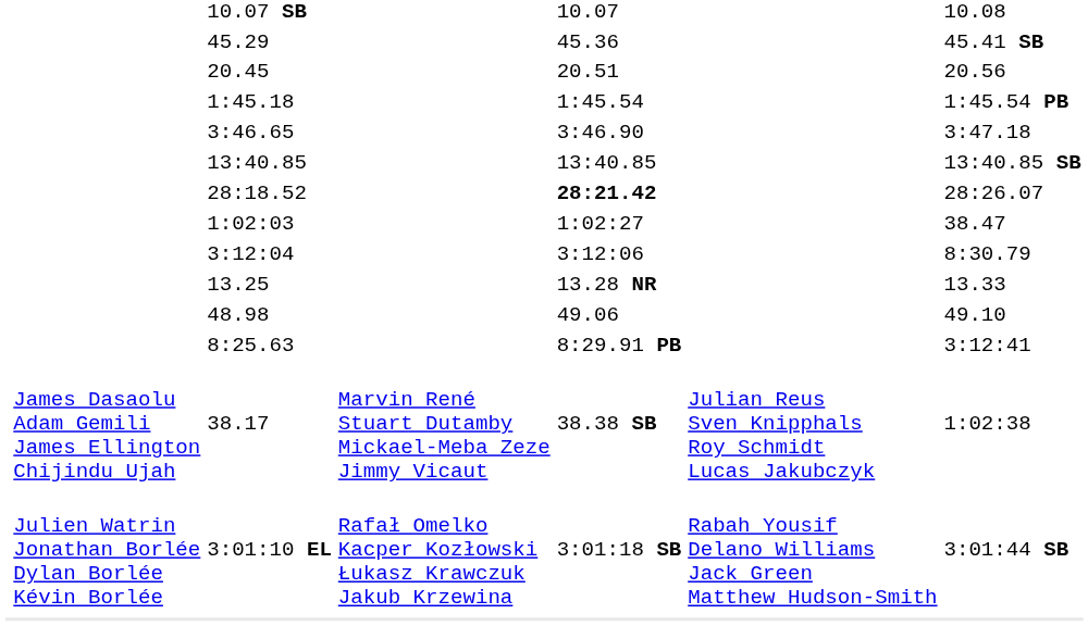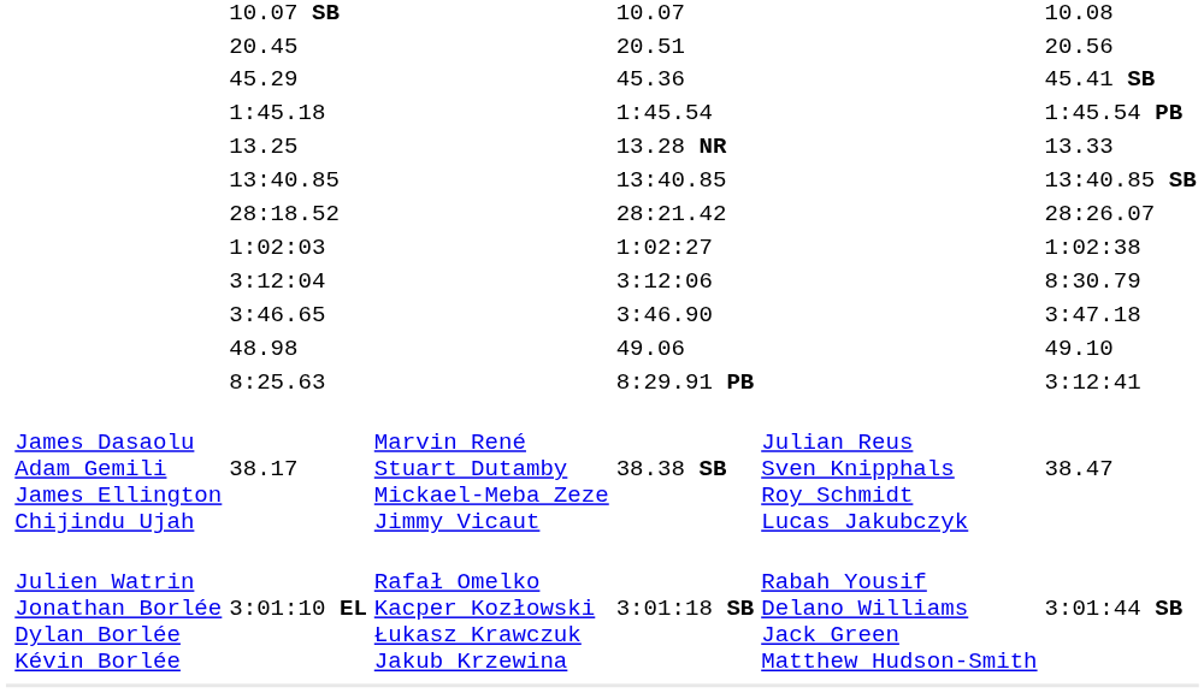rows swapped: 20.45 <-> 45.29
rows swapped: 3:46.65 <-> 13.25
28:18.52 | column 5: bold -> normal
1:02:03 | column 7: 38.47 -> 1:02:38
38.17 | column 7: 1:02:38 -> 38.47
